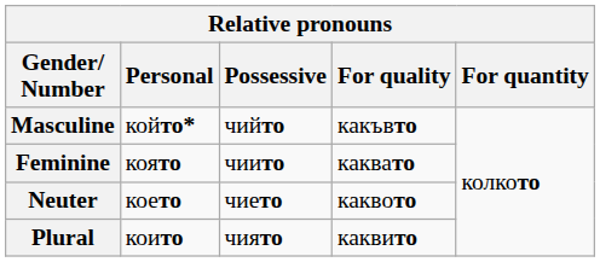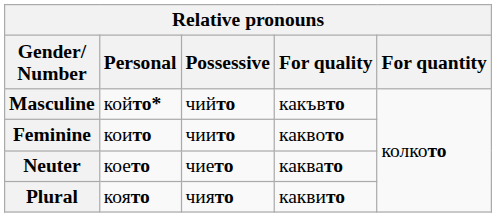Feminine | Personal: която -> които
Feminine | For quality: каквато -> каквото
Neuter | For quality: каквото -> каквато
Plural | Personal: които -> която
